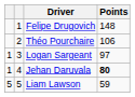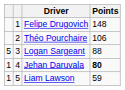Logan Sargeant | column 1: 1 -> 5
Logan Sargeant | Points: 97 -> 88
Liam Lawson | column 1: 5 -> 1
